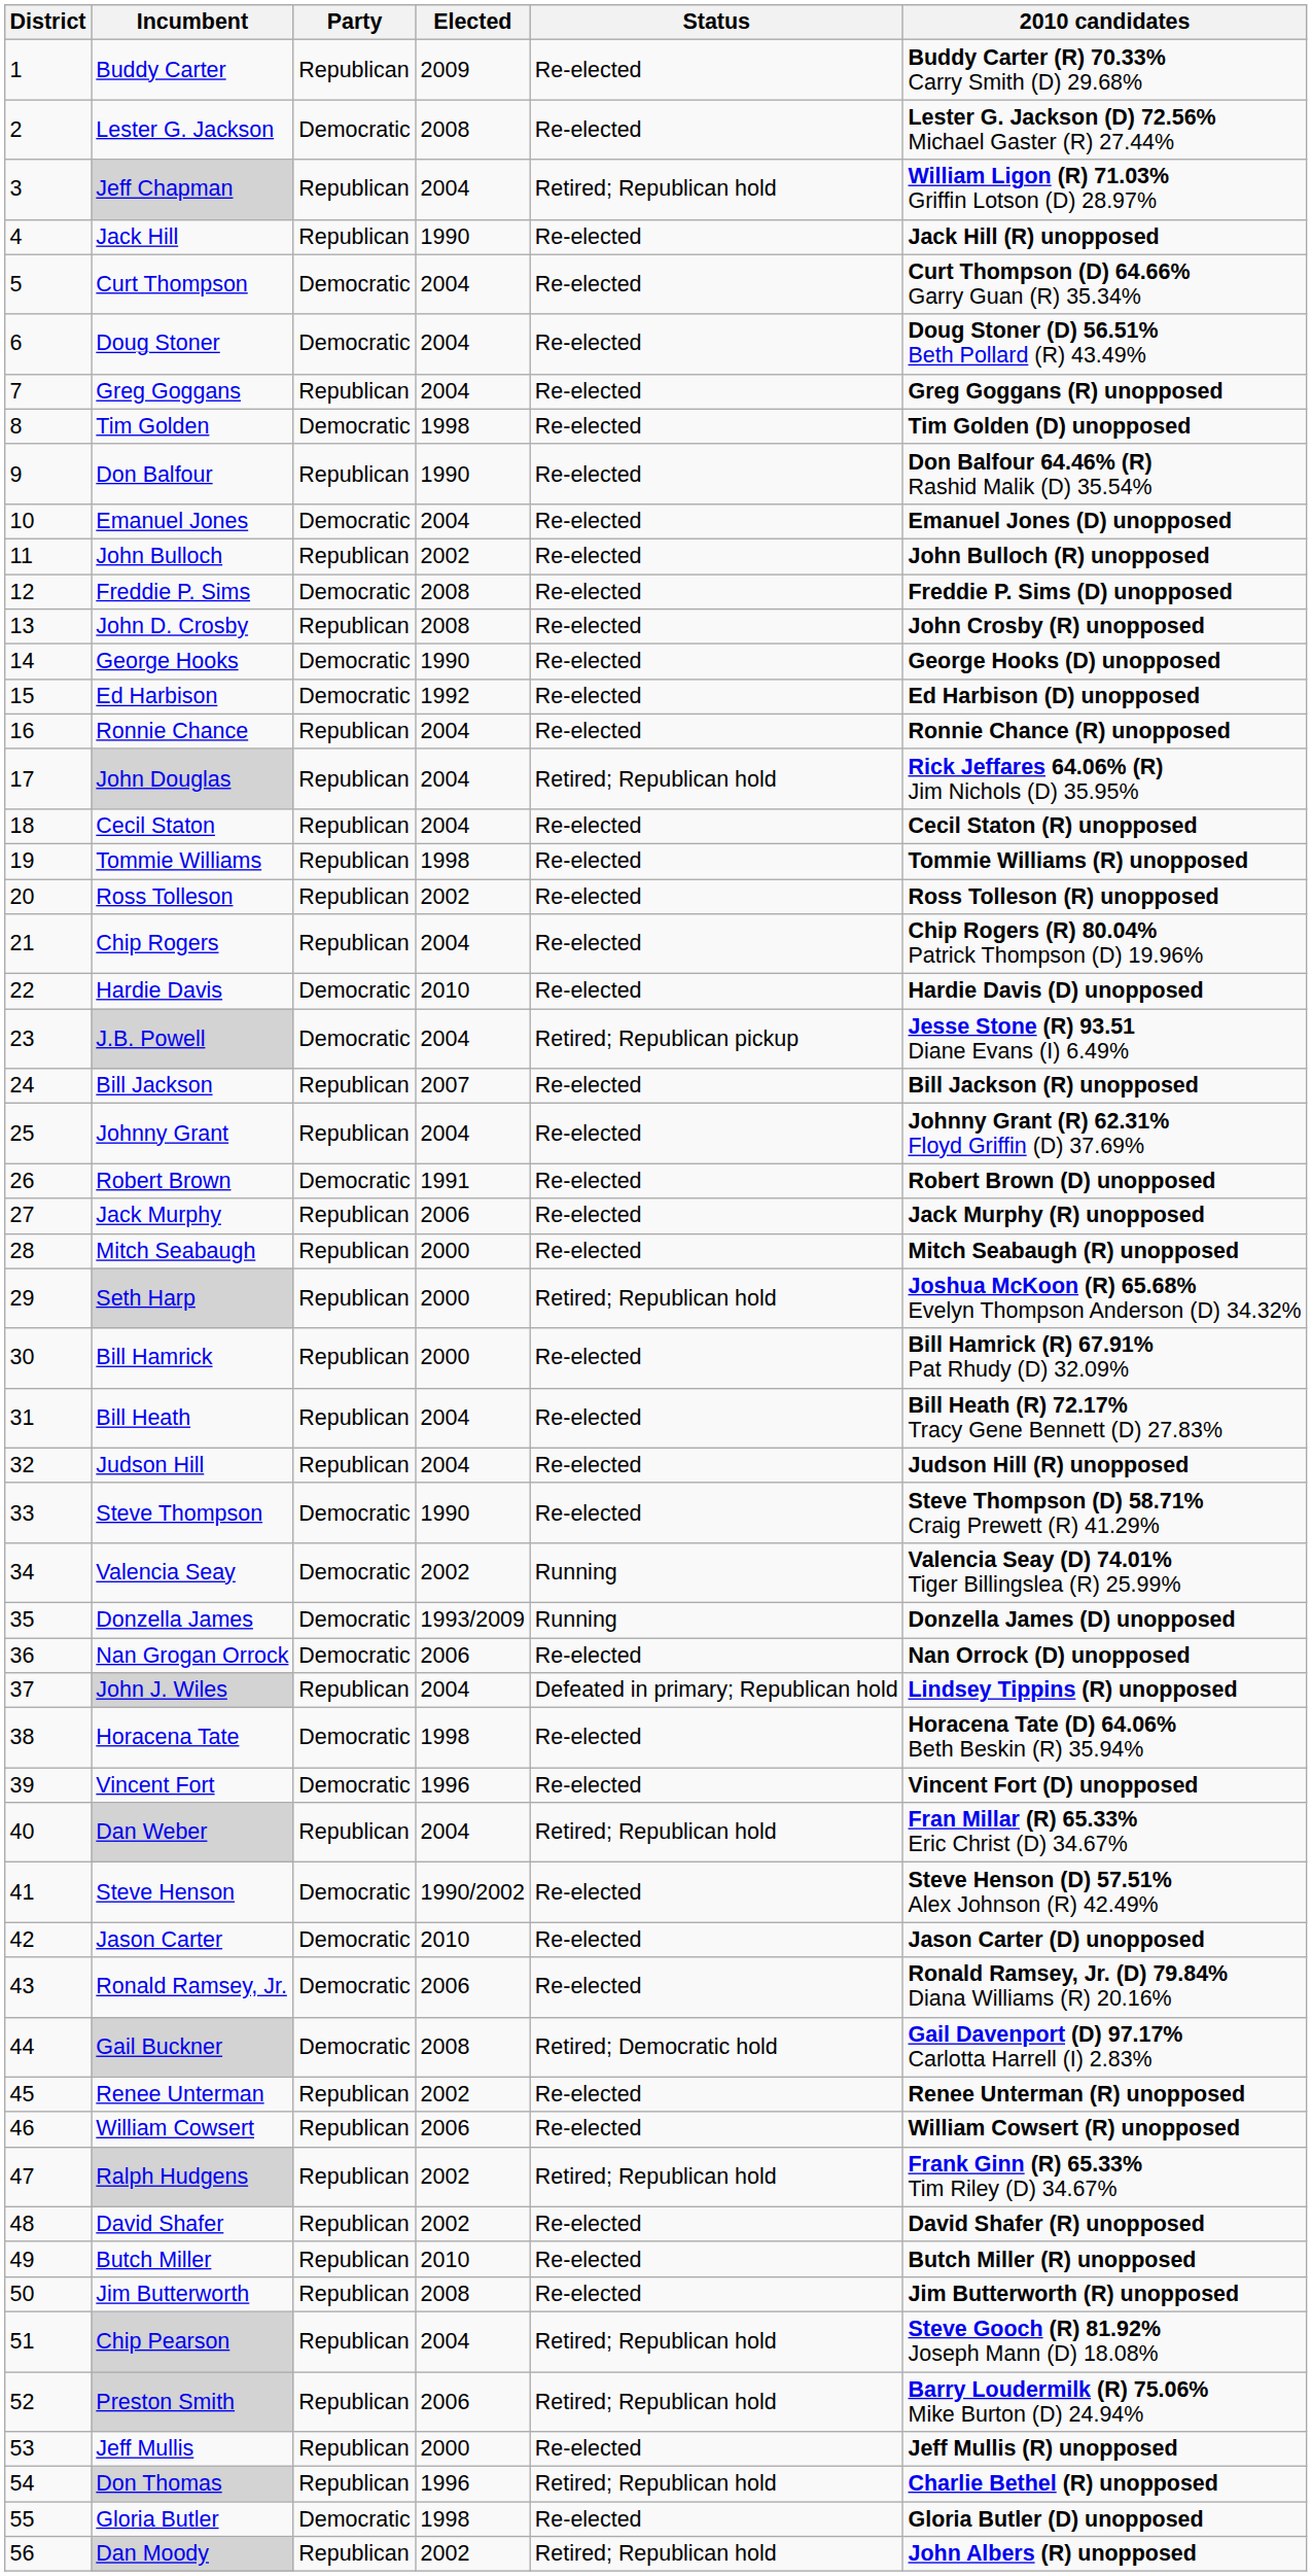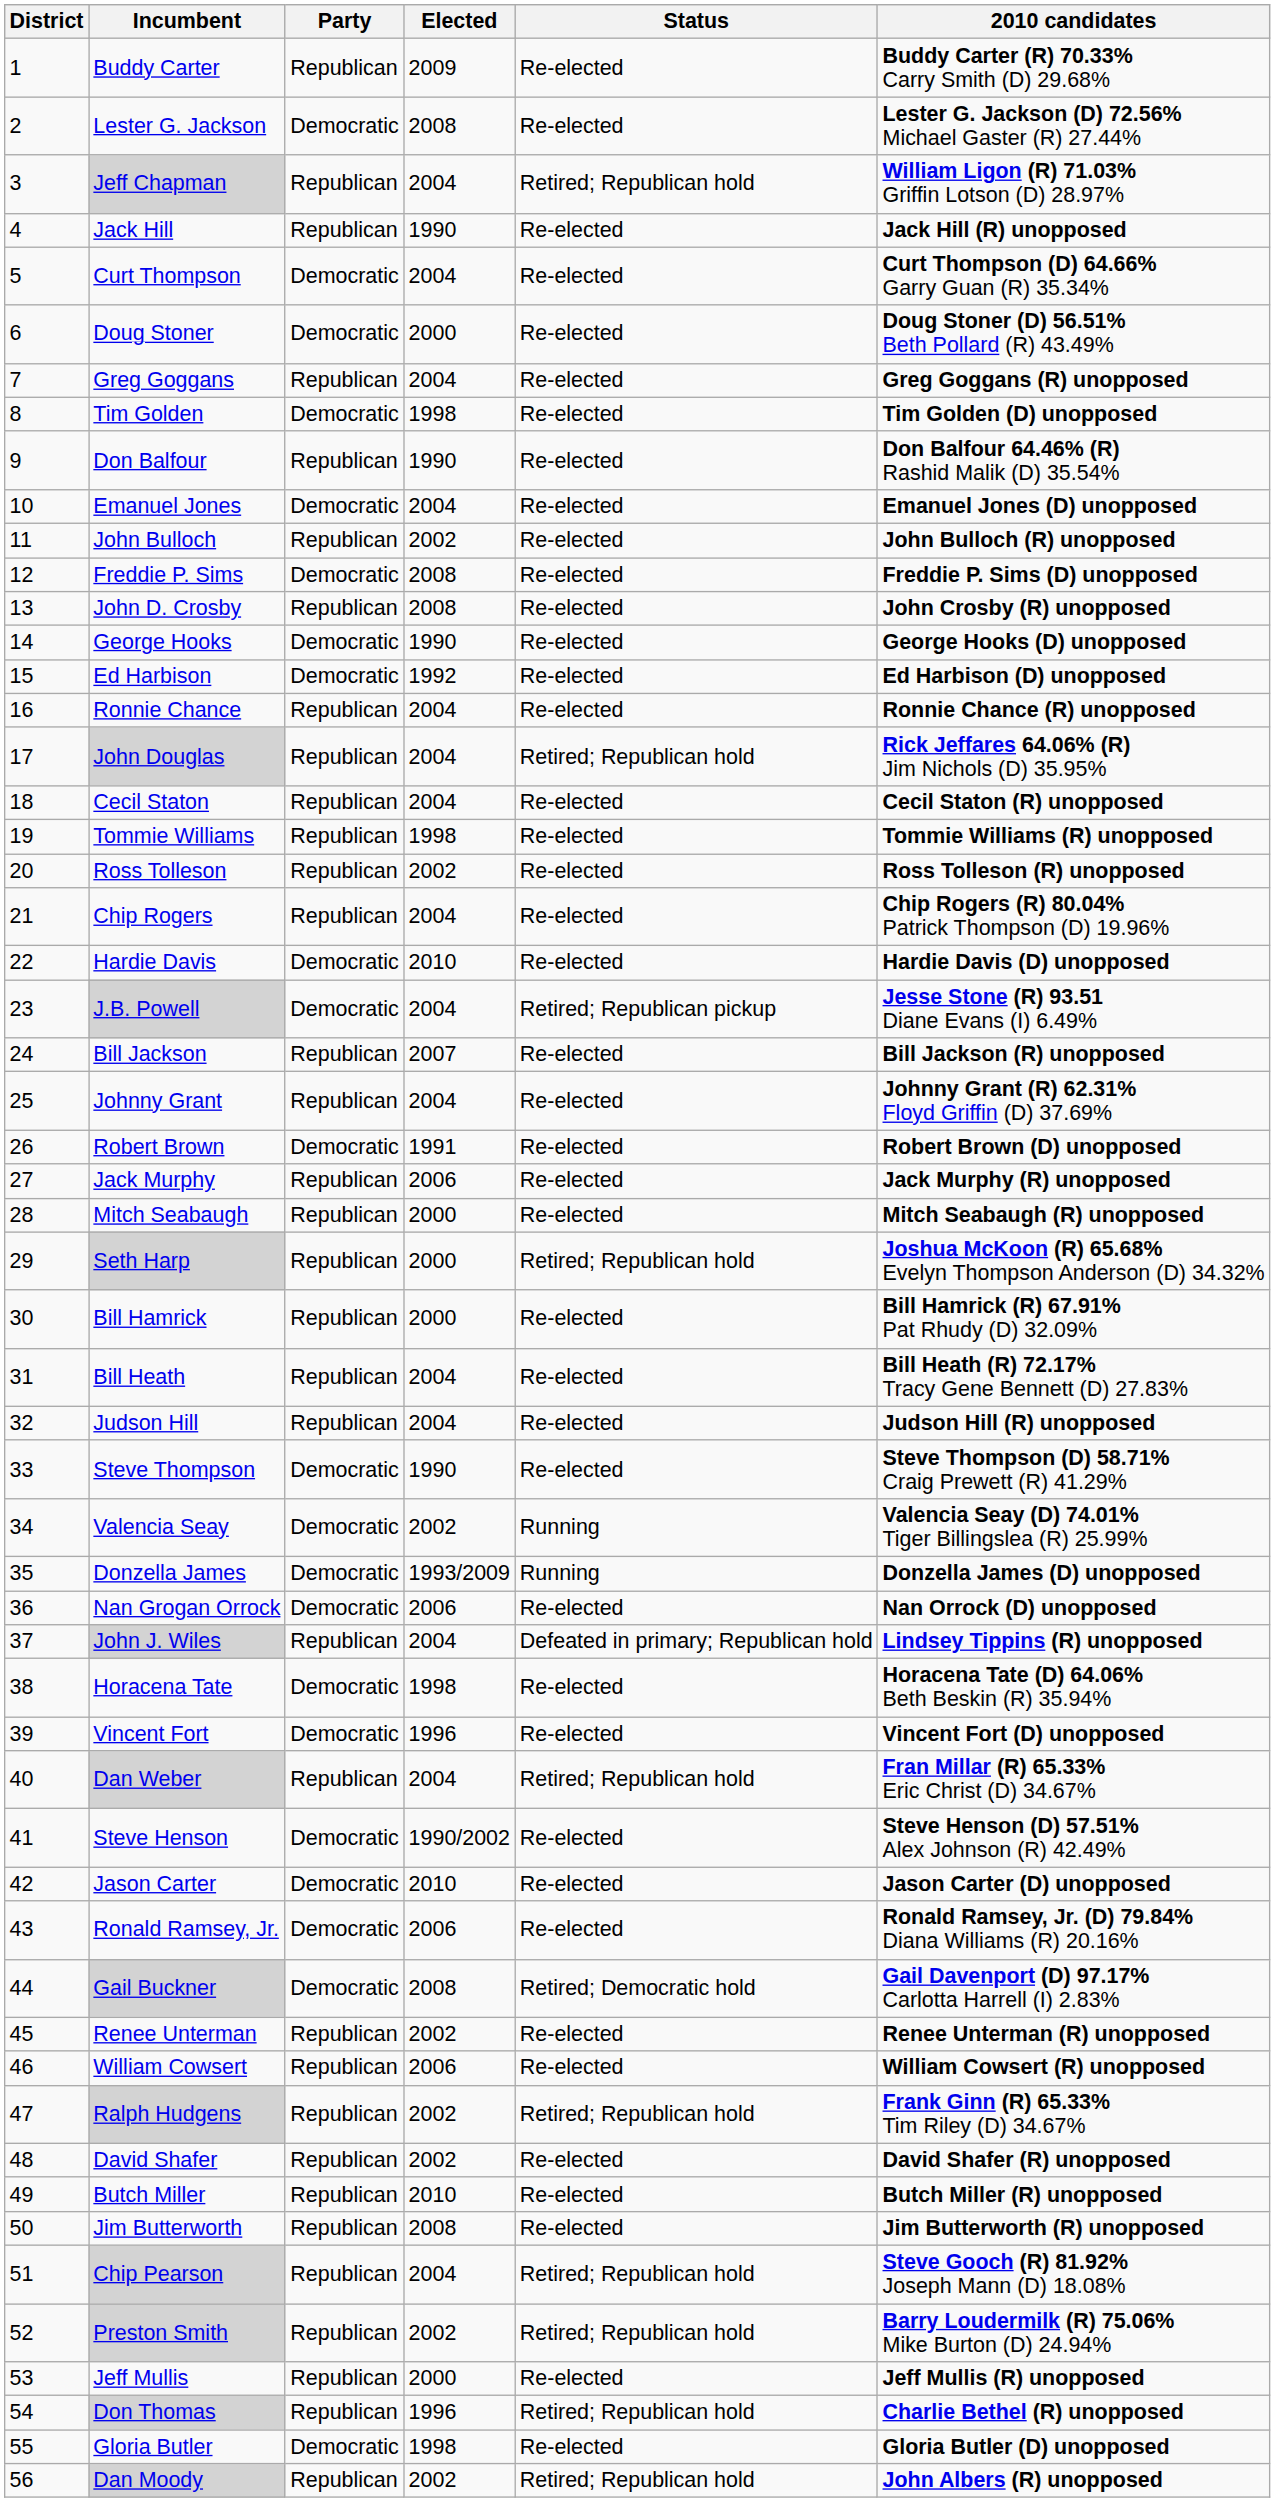Doug Stoner | Elected: 2004 -> 2000
Preston Smith | Elected: 2006 -> 2002
